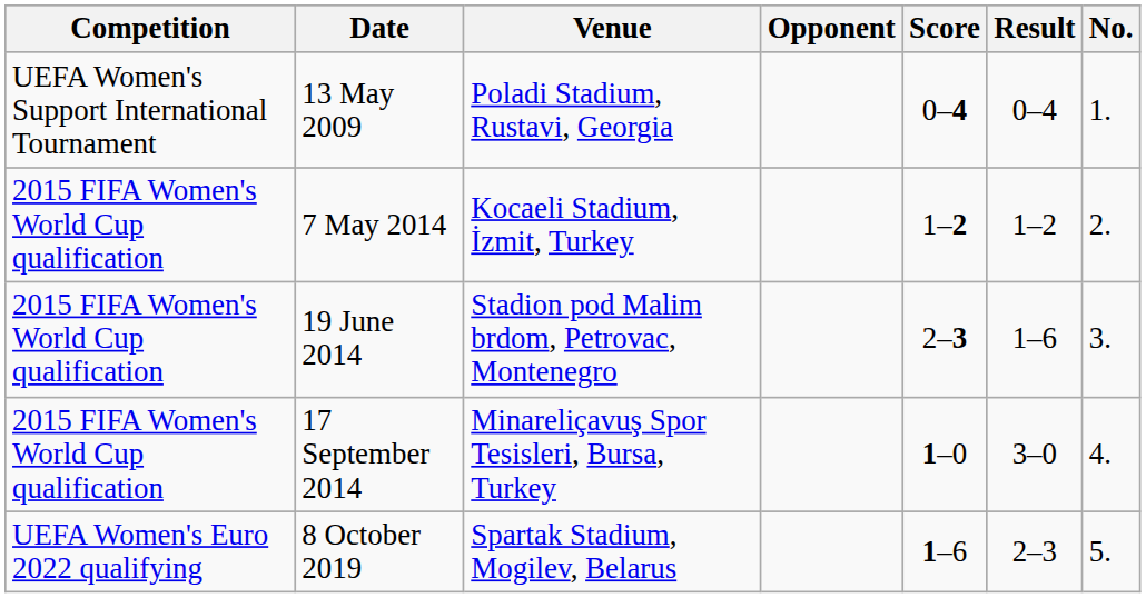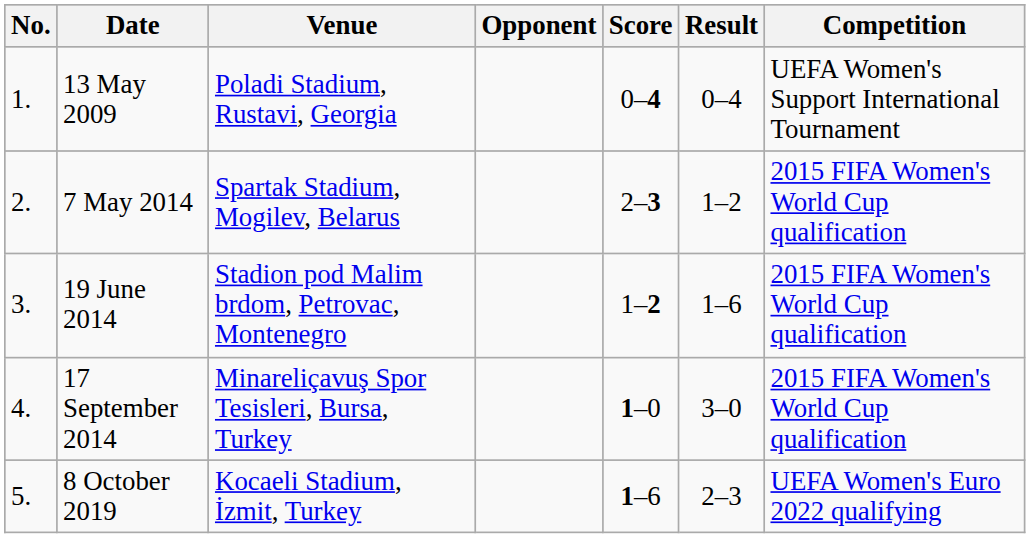columns swapped: No. <-> Competition
7 May 2014 | Venue: Kocaeli Stadium, İzmit, Turkey -> Spartak Stadium, Mogilev, Belarus
7 May 2014 | Score: 1–2 -> 2–3
19 June 2014 | Score: 2–3 -> 1–2
8 October 2019 | Venue: Spartak Stadium, Mogilev, Belarus -> Kocaeli Stadium, İzmit, Turkey
